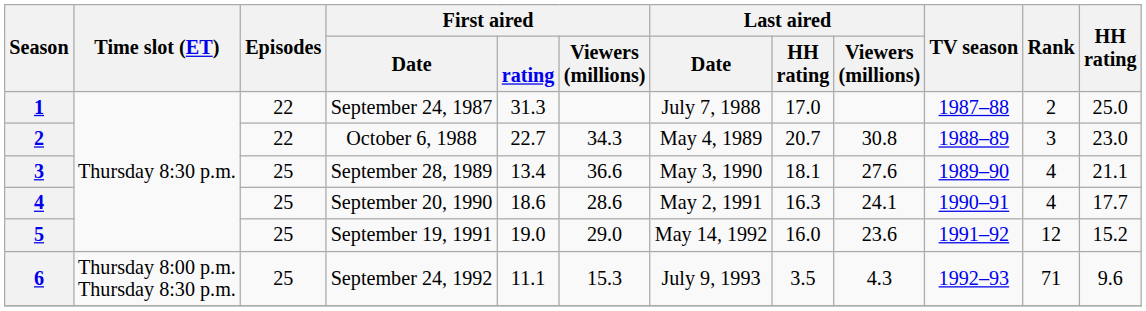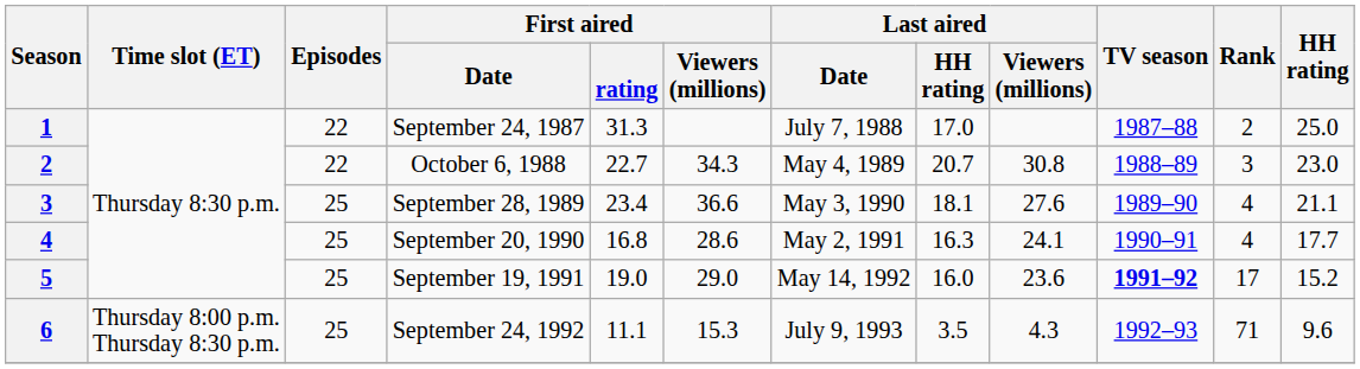September 28, 1989 | First aired / rating: 13.4 -> 23.4
September 20, 1990 | First aired / rating: 18.6 -> 16.8
September 19, 1991 | TV season: normal -> bold
September 19, 1991 | Rank: 12 -> 17
